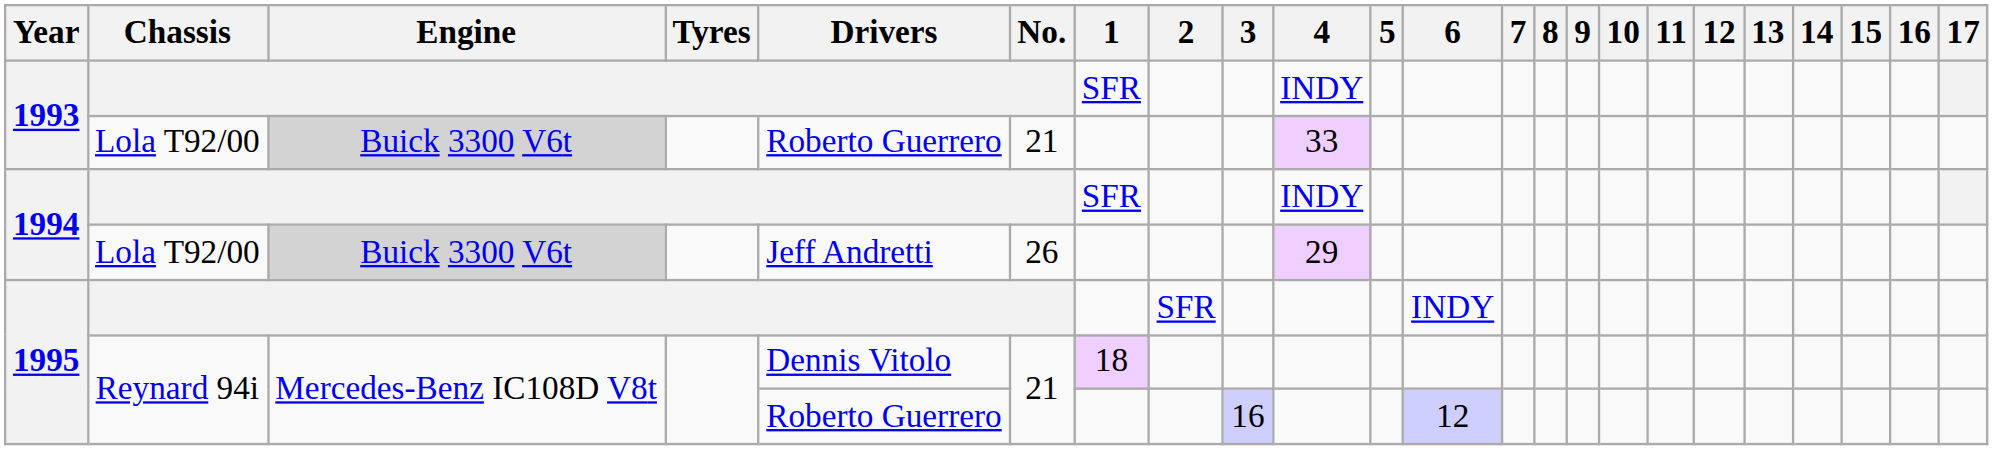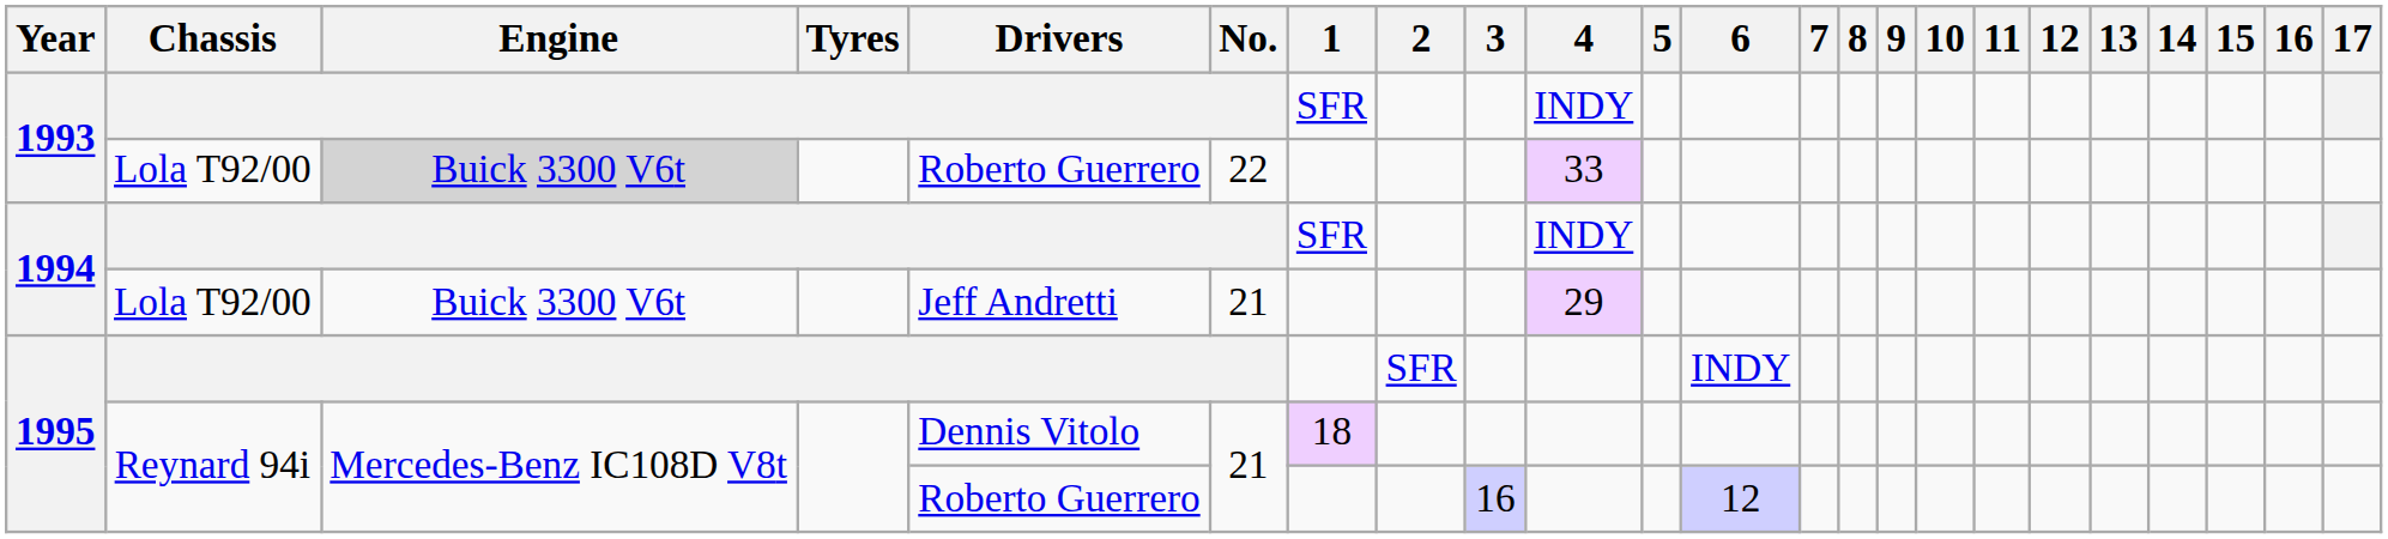1993 / Lola T92/00 | No.: 21 -> 22
1994 / Lola T92/00 | Engine: lightgrey background -> no background
1994 / Lola T92/00 | No.: 26 -> 21
